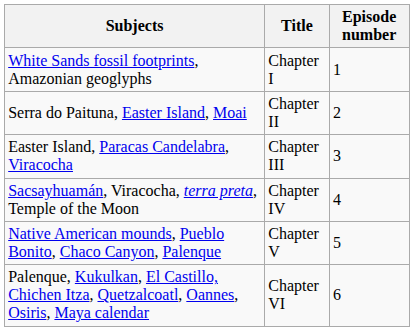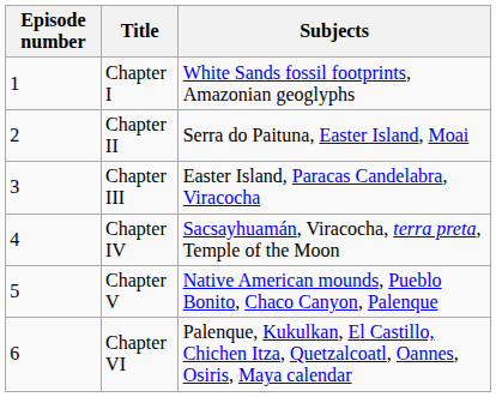columns swapped: Episode number <-> Subjects
